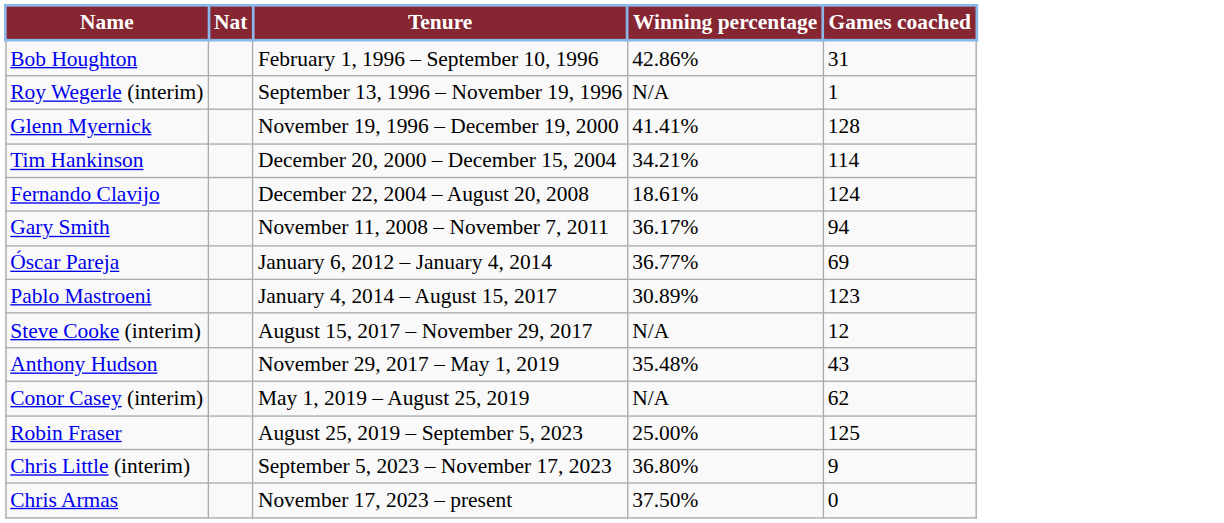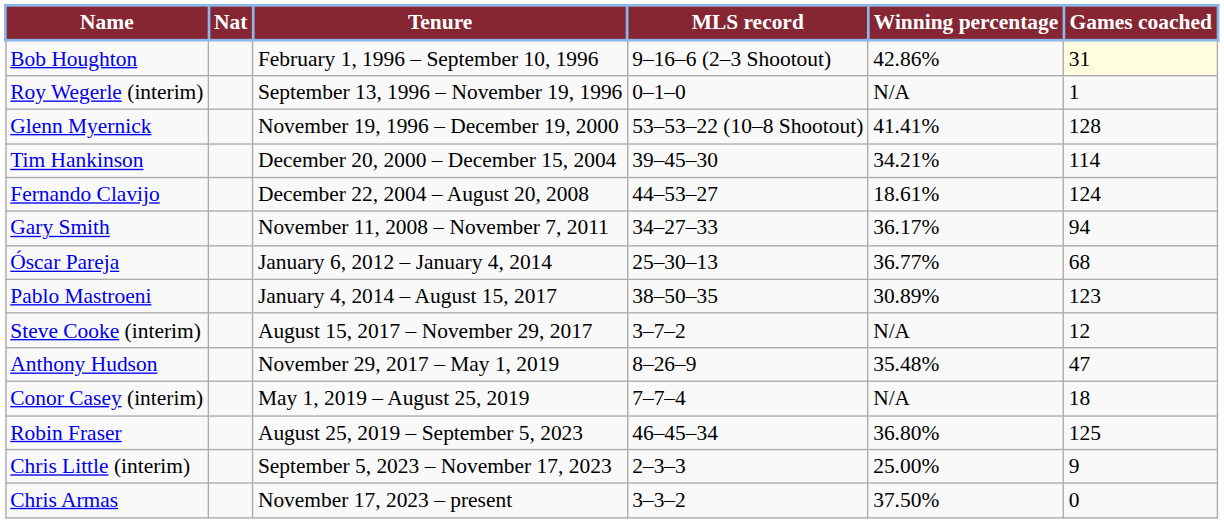+ column: MLS record | 9–16–6 (2–3 Shootout) | 0–1–0 | 53–53–22 (10–8 Shootout) | 39–45–30 | 44–53–27 | 34–27–33 | 25–30–13 | 38–50–35 | 3–7–2 | 8–26–9 | 7–7–4 | 46–45–34 | 2–3–3 | 3–3–2
Bob Houghton | Games coached: no background -> lightyellow background
Óscar Pareja | Games coached: 69 -> 68
Anthony Hudson | Games coached: 43 -> 47
Conor Casey (interim) | Games coached: 62 -> 18
Robin Fraser | Winning percentage: 25.00% -> 36.80%
Chris Little (interim) | Winning percentage: 36.80% -> 25.00%
